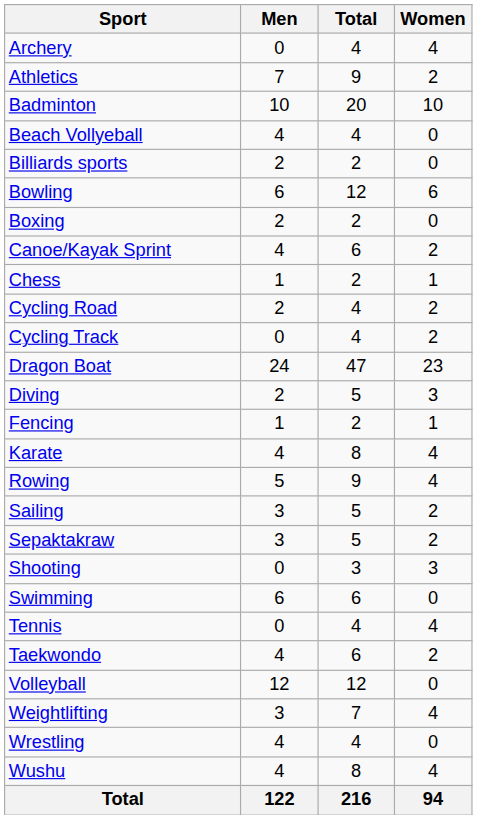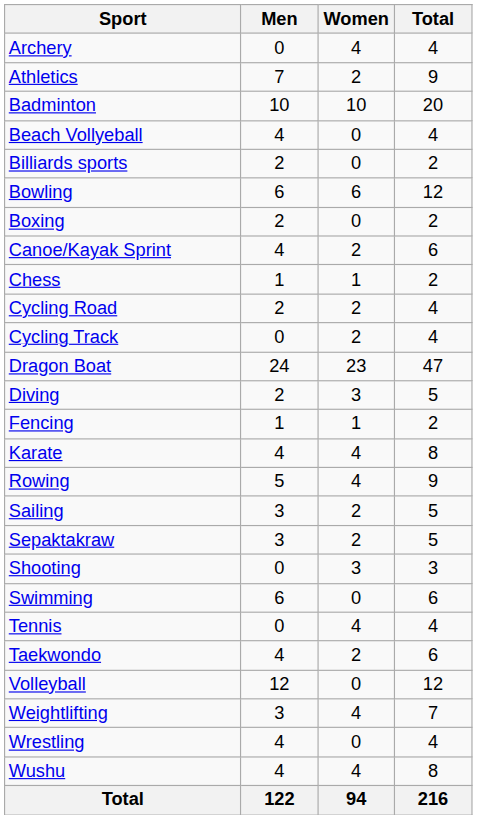columns swapped: Women <-> Total
